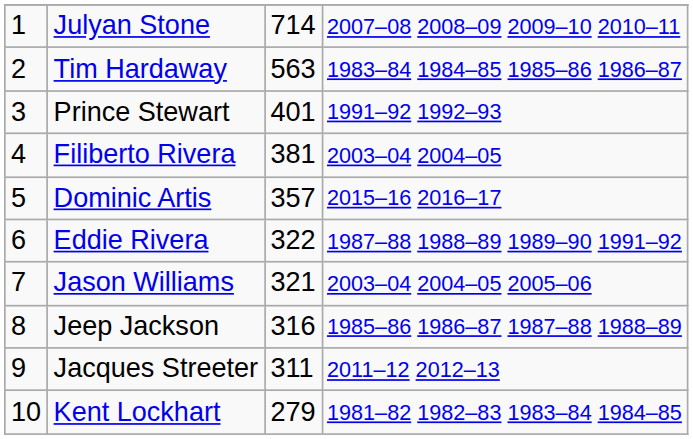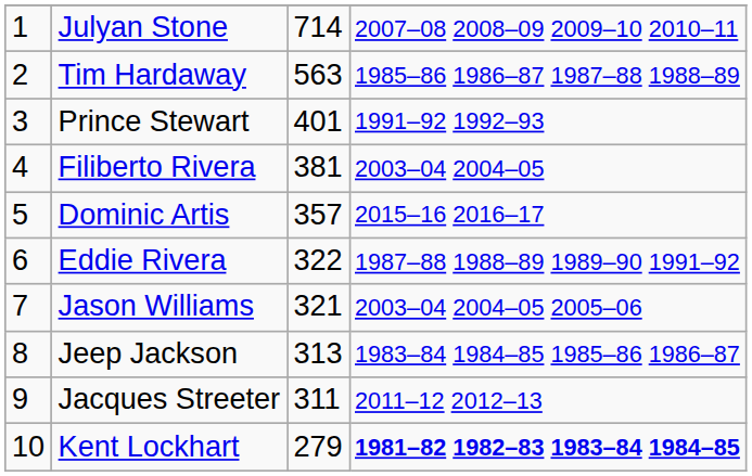Tim Hardaway | column 4: 1983–84 1984–85 1985–86 1986–87 -> 1985–86 1986–87 1987–88 1988–89
Jeep Jackson | column 3: 316 -> 313
Jeep Jackson | column 4: 1985–86 1986–87 1987–88 1988–89 -> 1983–84 1984–85 1985–86 1986–87
Kent Lockhart | column 4: normal -> bold
